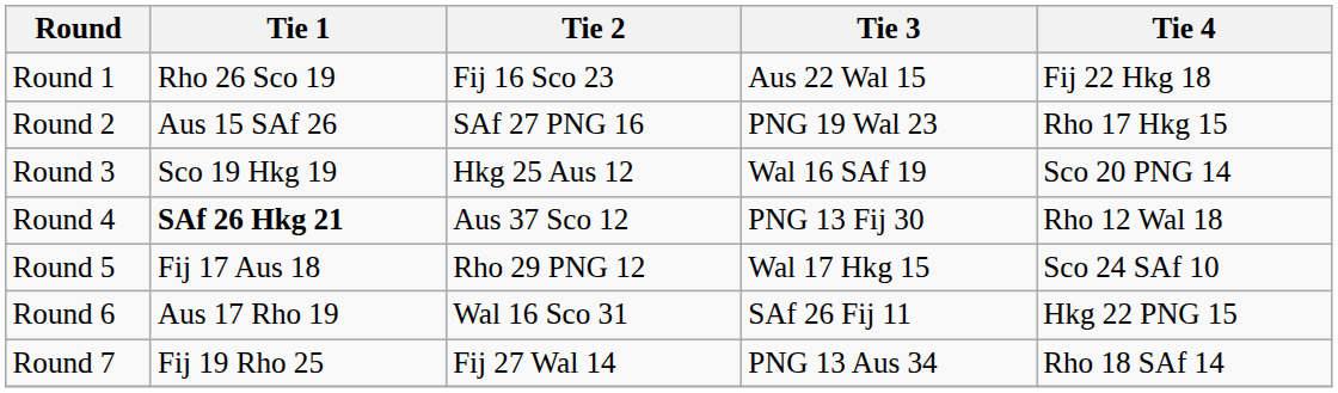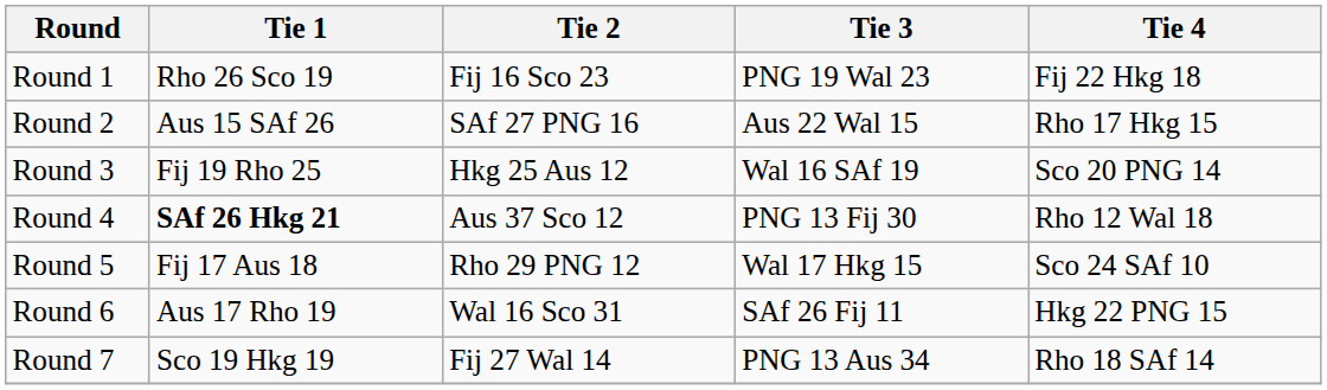Round 1 | Tie 3: Aus 22 Wal 15 -> PNG 19 Wal 23
Round 2 | Tie 3: PNG 19 Wal 23 -> Aus 22 Wal 15
Round 3 | Tie 1: Sco 19 Hkg 19 -> Fij 19 Rho 25
Round 7 | Tie 1: Fij 19 Rho 25 -> Sco 19 Hkg 19
